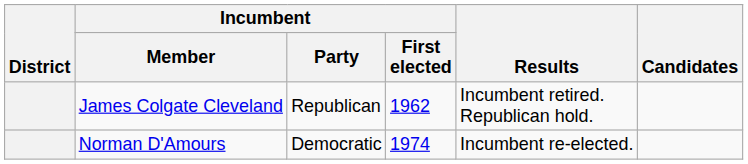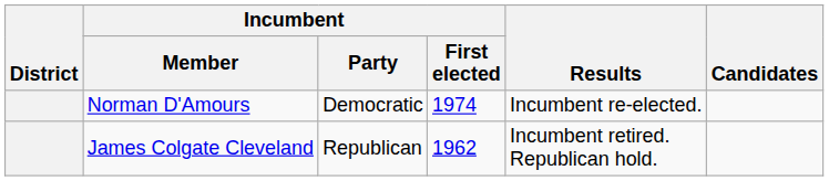rows swapped: Norman D'Amours <-> James Colgate Cleveland
